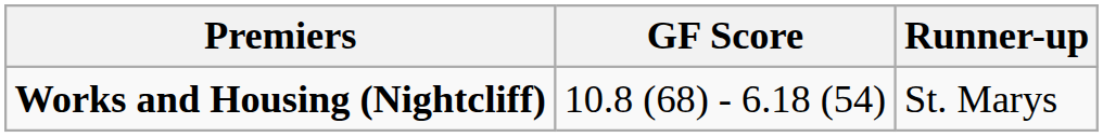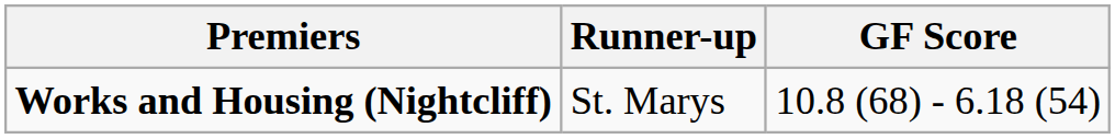columns swapped: GF Score <-> Runner-up
